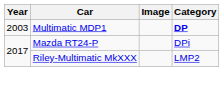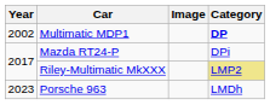Multimatic MDP1 | Year: 2003 -> 2002
Riley-Multimatic MkXXX | Category: no background -> khaki background
+ row: 2023 | Porsche 963 | LMDh
